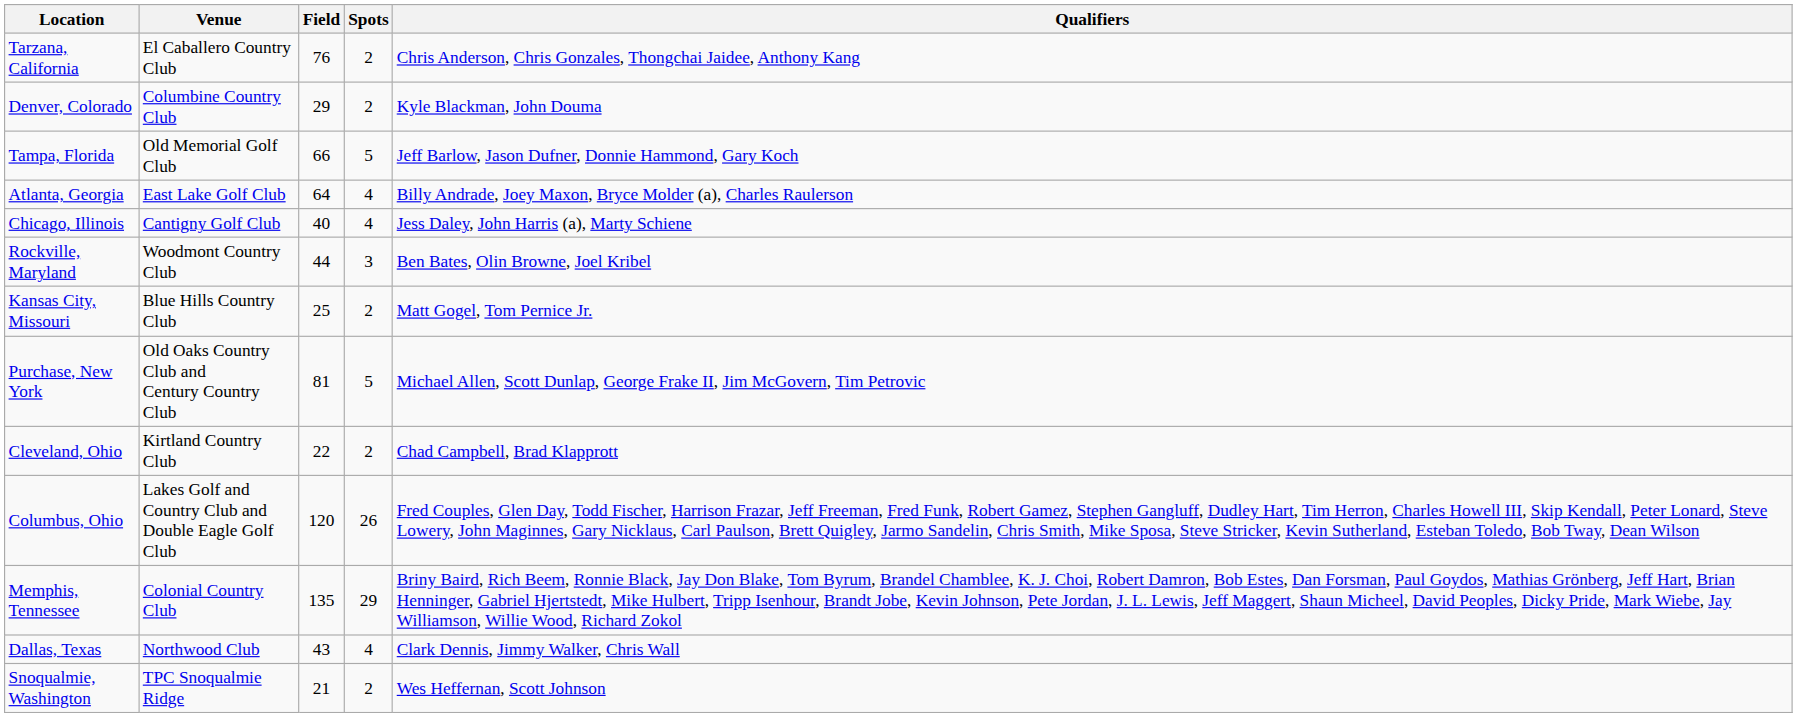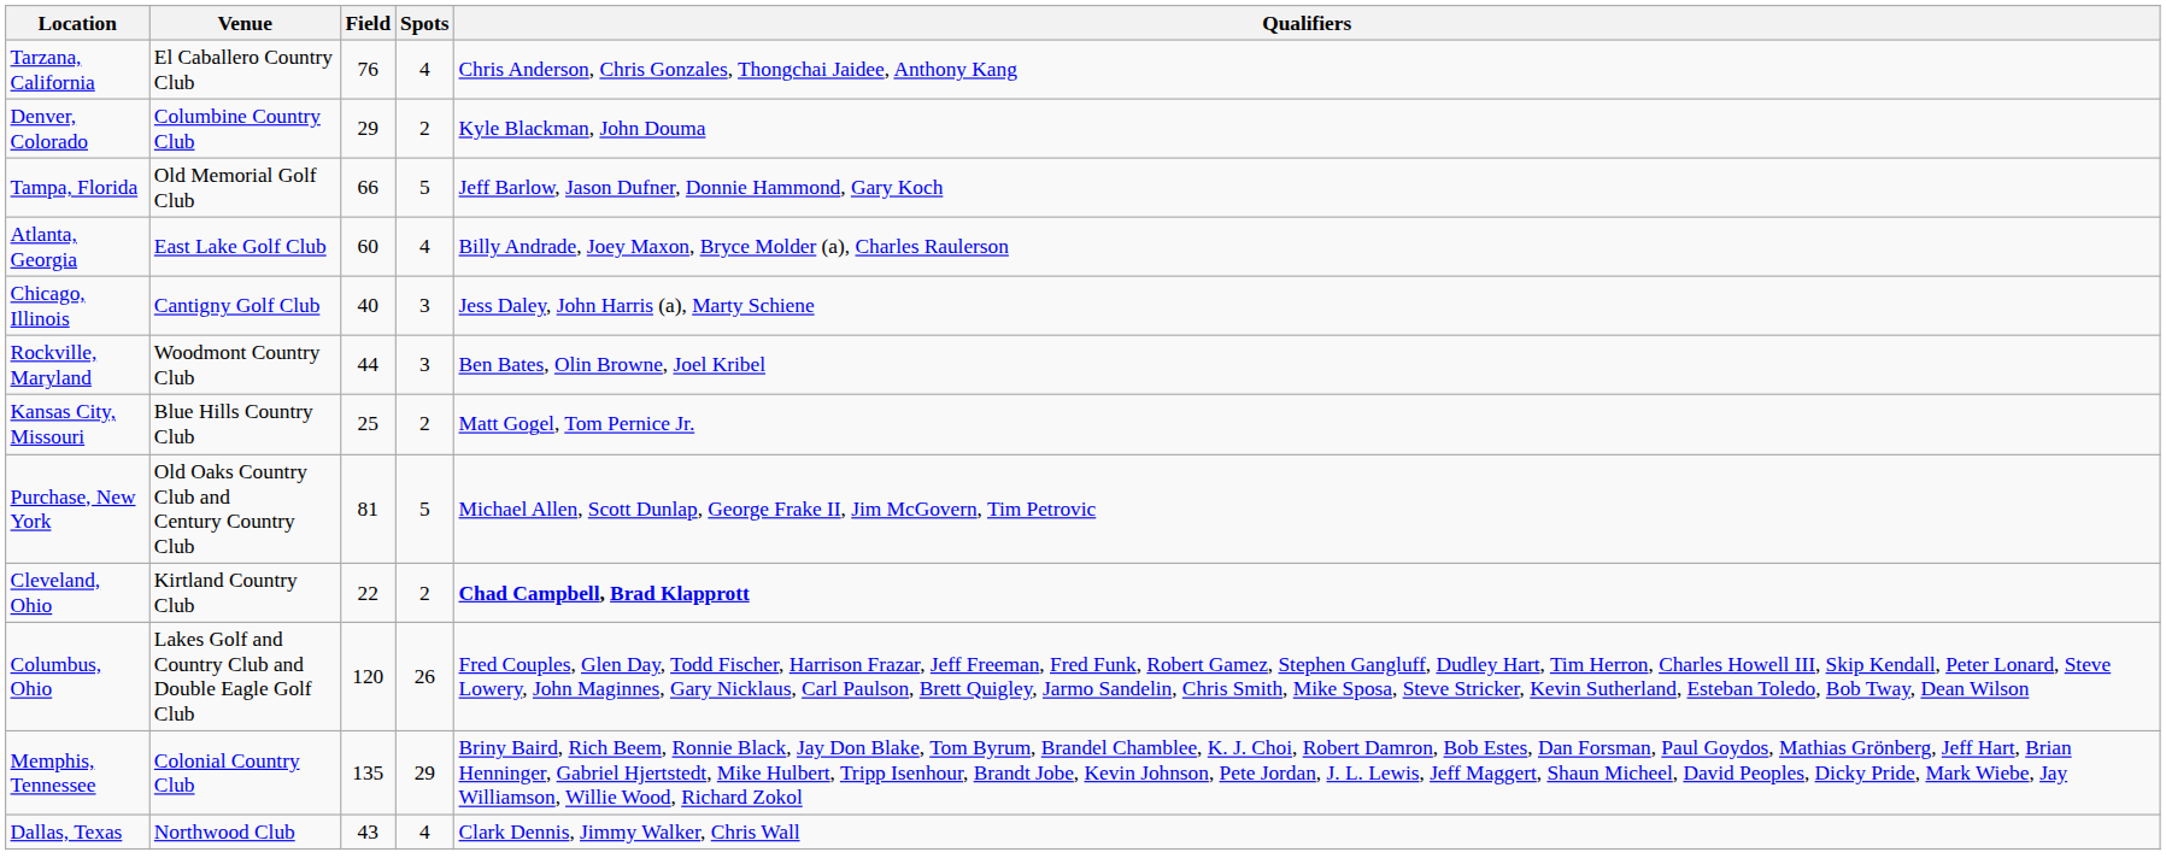Tarzana, California | Spots: 2 -> 4
Atlanta, Georgia | Field: 64 -> 60
Chicago, Illinois | Spots: 4 -> 3
Cleveland, Ohio | Qualifiers: normal -> bold
- row: Snoqualmie, Washington | TPC Snoqualmie Ridge | 21 | 2 | Wes Heffernan, Scott Johnson
